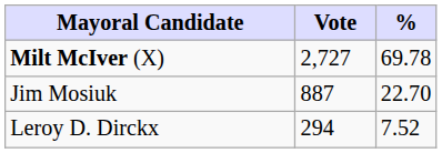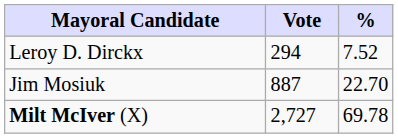rows swapped: Milt McIver (X) <-> Leroy D. Dirckx
